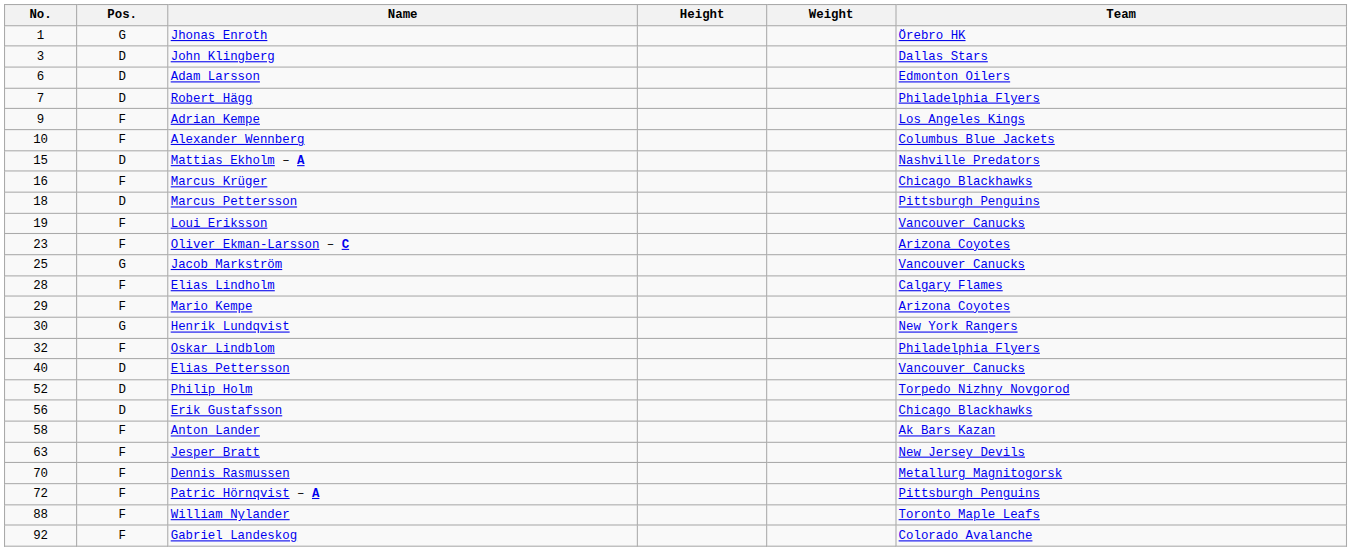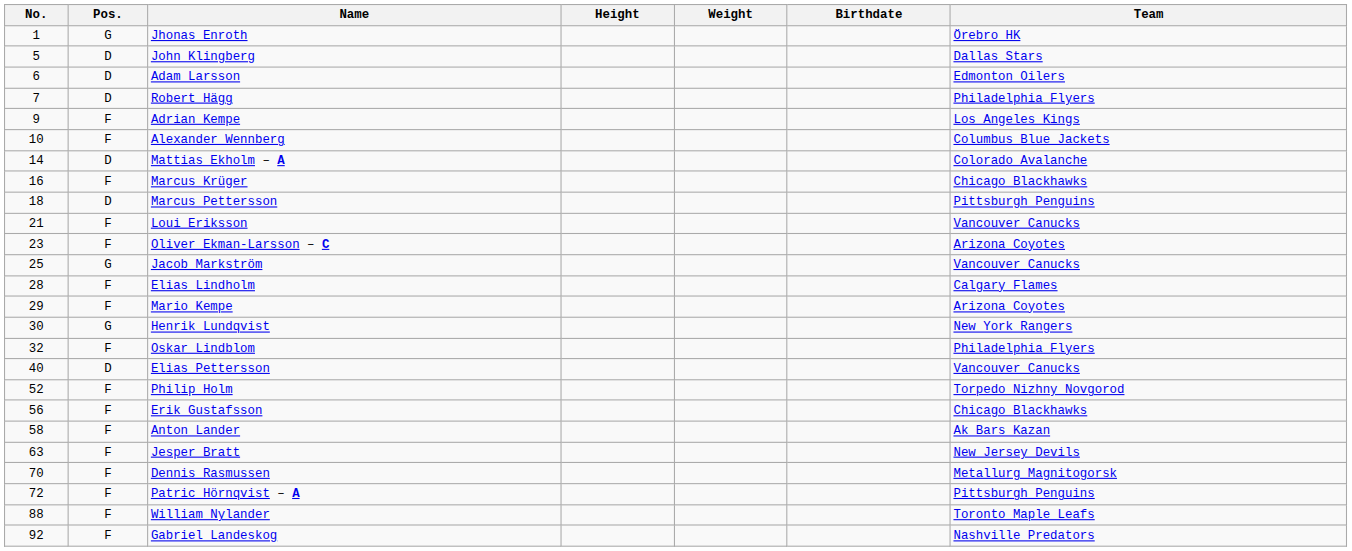+ column: Birthdate
John Klingberg | No.: 3 -> 5
Mattias Ekholm – A | No.: 15 -> 14
Mattias Ekholm – A | Team: Nashville Predators -> Colorado Avalanche
Loui Eriksson | No.: 19 -> 21
Philip Holm | Pos.: D -> F
Erik Gustafsson | Pos.: D -> F
Gabriel Landeskog | Team: Colorado Avalanche -> Nashville Predators
